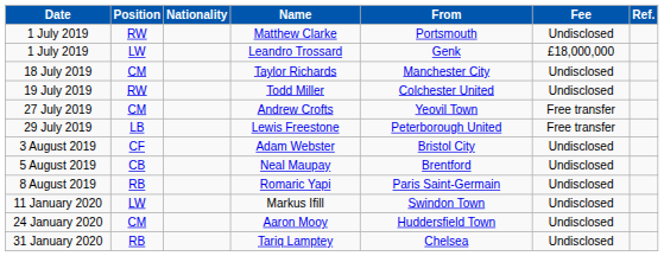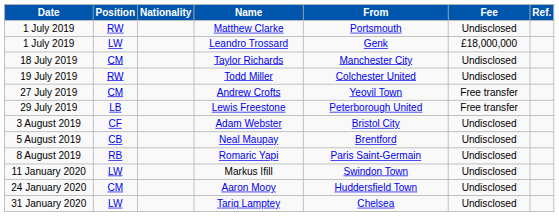Tariq Lamptey | Position: RB -> LW
